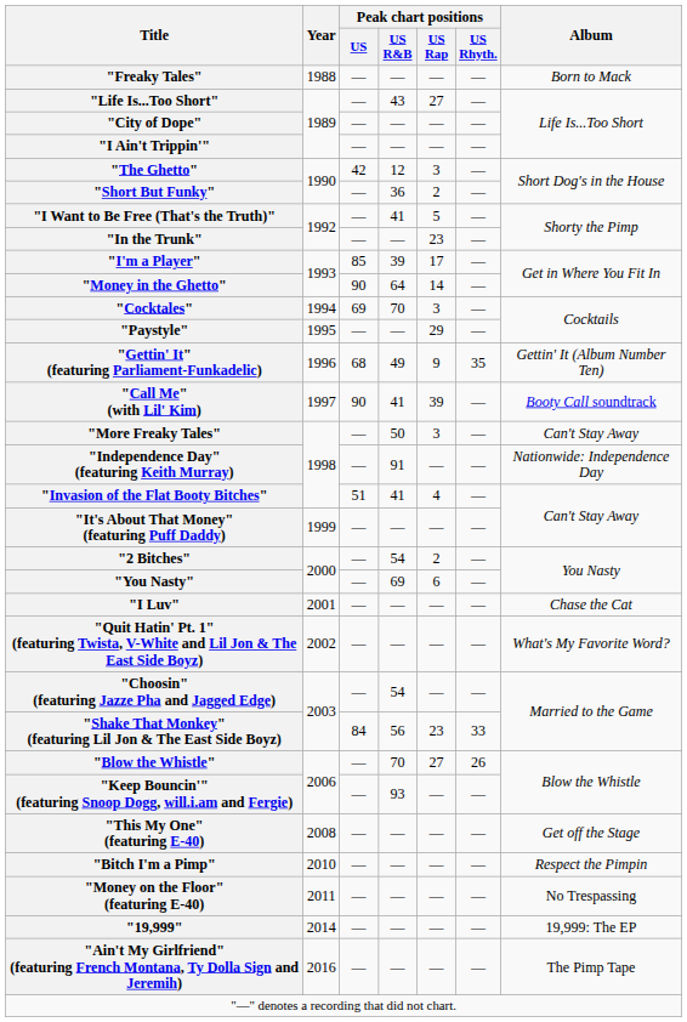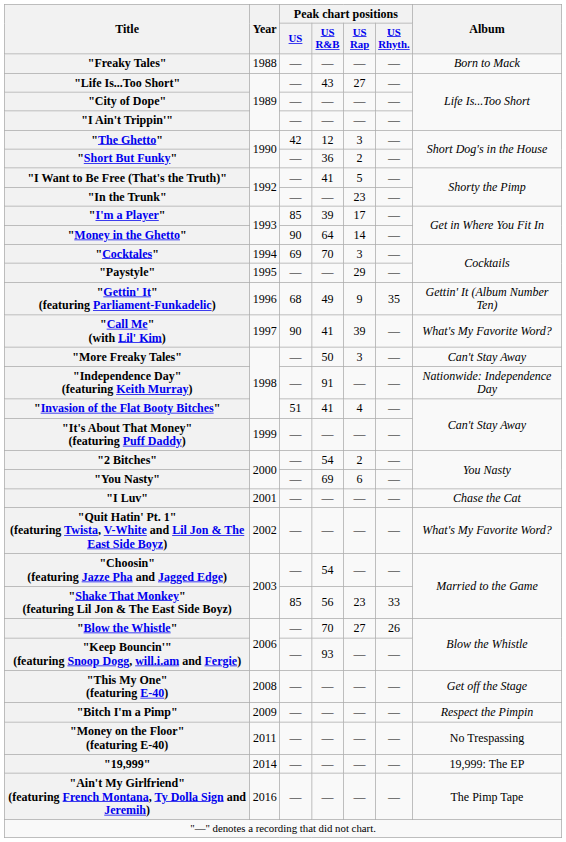"Call Me" (with Lil' Kim) | Album: Booty Call soundtrack -> What's My Favorite Word?
"Shake That Monkey" (featuring Lil Jon & The East Side Boyz) | Peak chart positions / US: 84 -> 85
"Bitch I'm a Pimp" | Year: 2010 -> 2009
